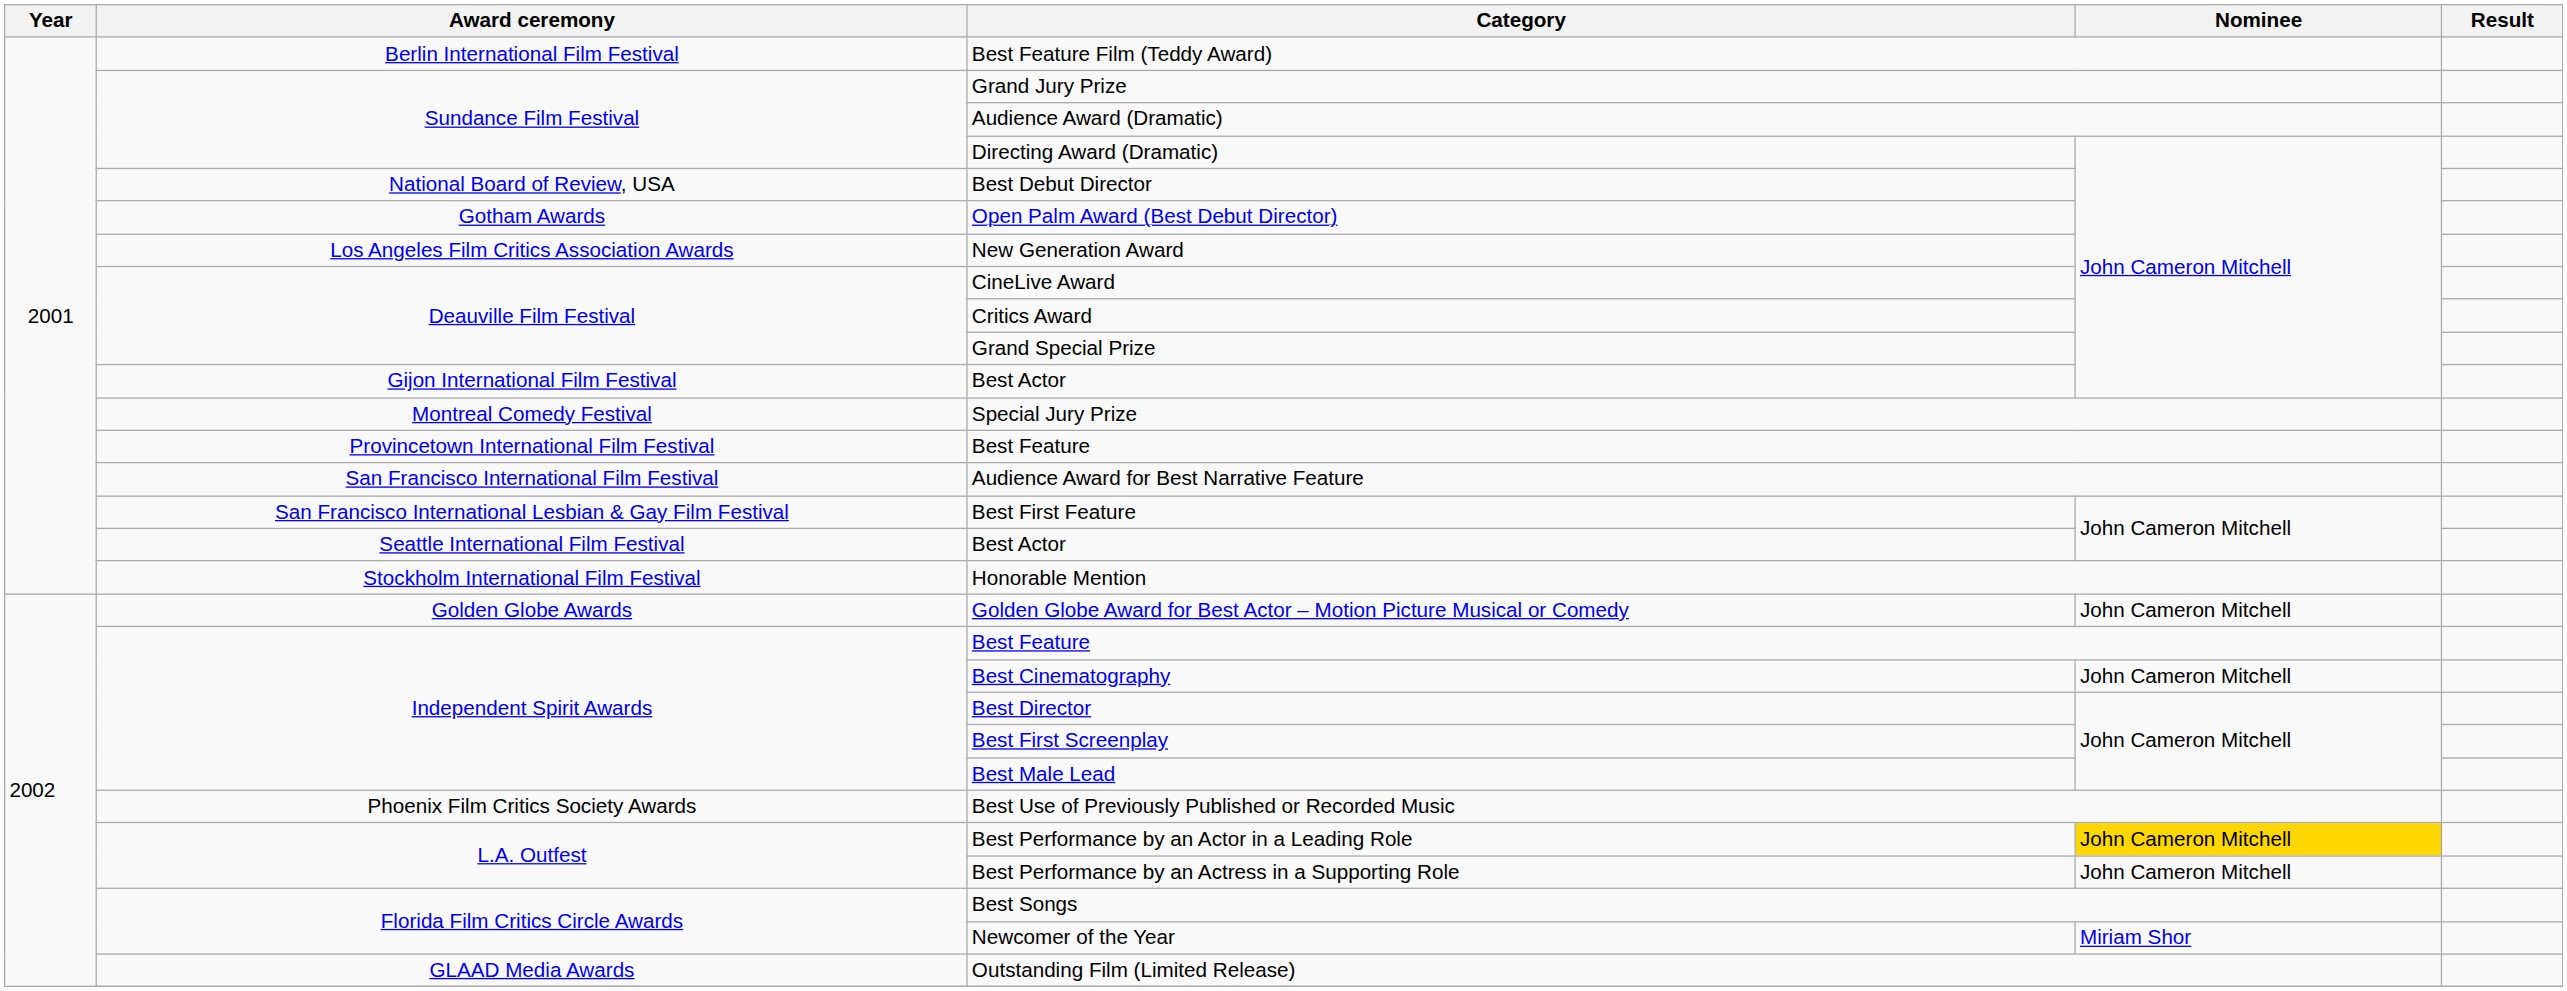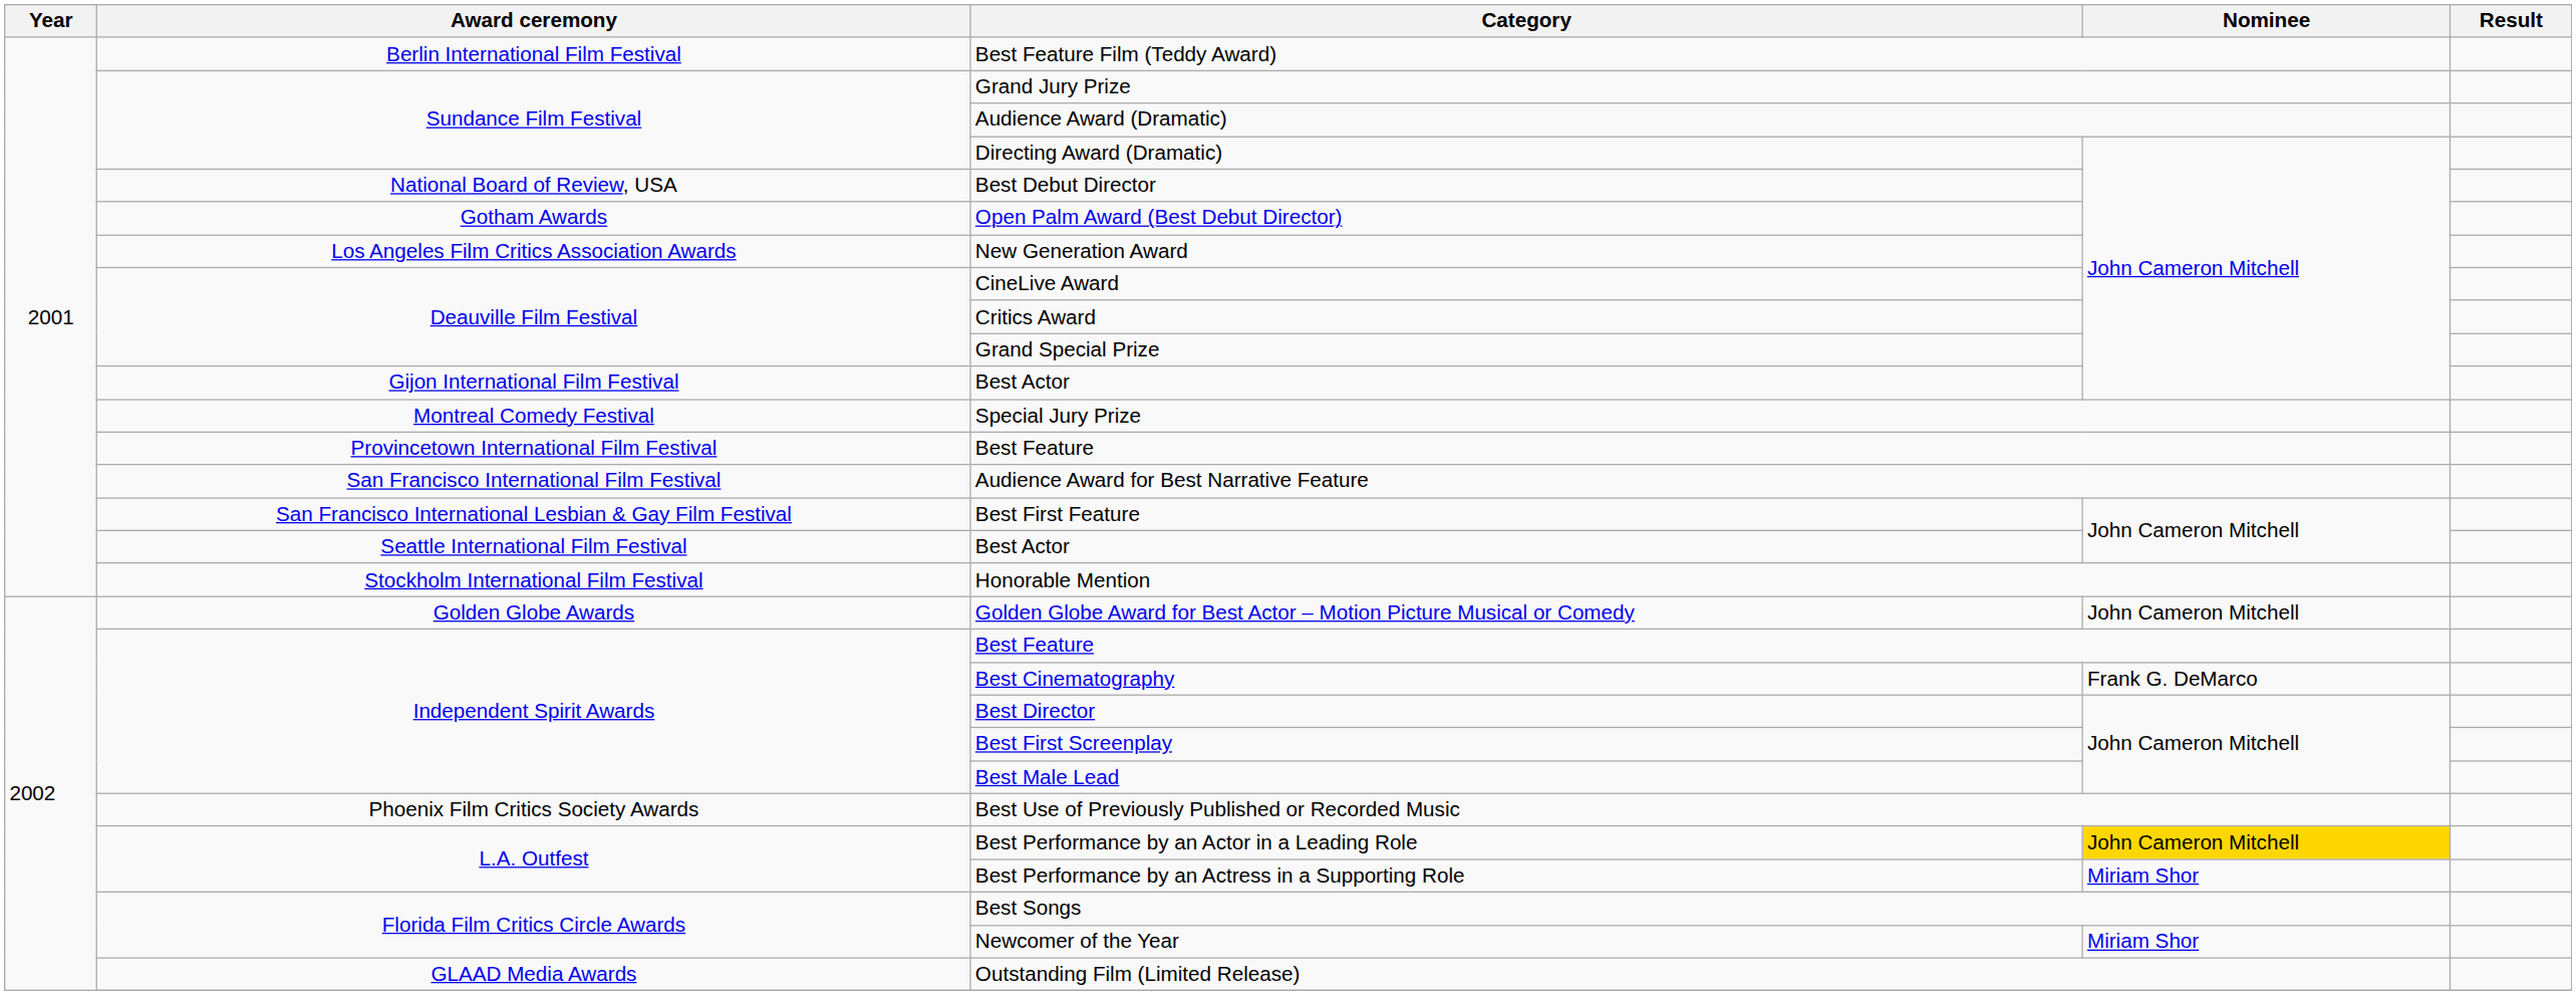Best Cinematography | Nominee: John Cameron Mitchell -> Frank G. DeMarco
Best Performance by an Actress in a Supporting Role | Nominee: John Cameron Mitchell -> Miriam Shor
